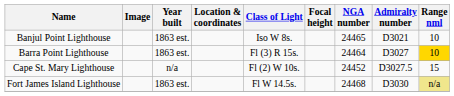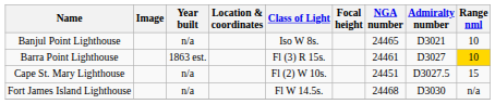Banjul Point Lighthouse | Year built: 1863 est. -> n/a
Barra Point Lighthouse | NGA number: 24464 -> 24461
Cape St. Mary Lighthouse | NGA number: 24452 -> 24451
Fort James Island Lighthouse | Year built: 1863 est. -> n/a
Fort James Island Lighthouse | Range nml: khaki background -> no background
